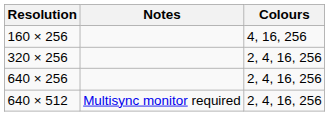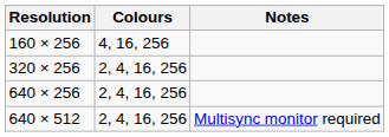columns swapped: Colours <-> Notes
